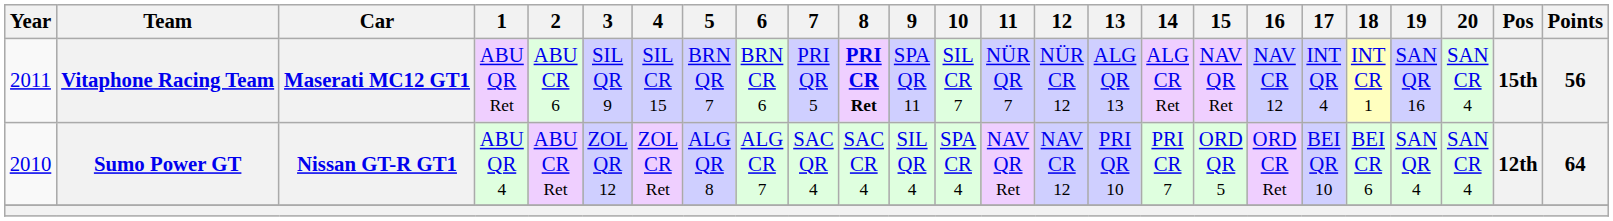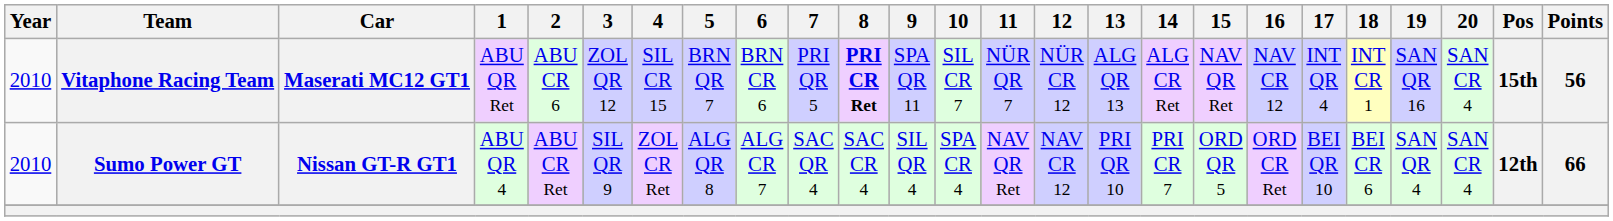Vitaphone Racing Team | Year: 2011 -> 2010
Vitaphone Racing Team | 3: SIL QR 9 -> ZOL QR 12
Sumo Power GT | 3: ZOL QR 12 -> SIL QR 9
Sumo Power GT | Points: 64 -> 66
